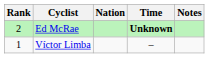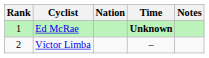Ed McRae | Rank: 2 -> 1
Víctor Limba | Rank: 1 -> 2
